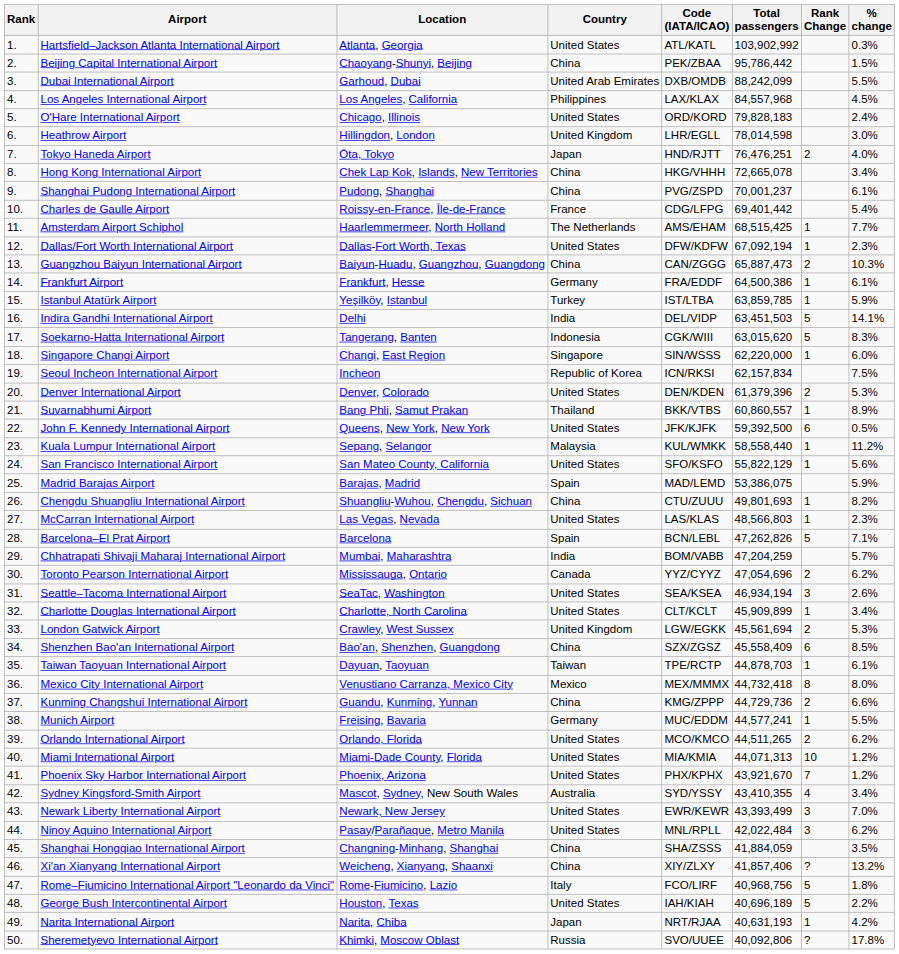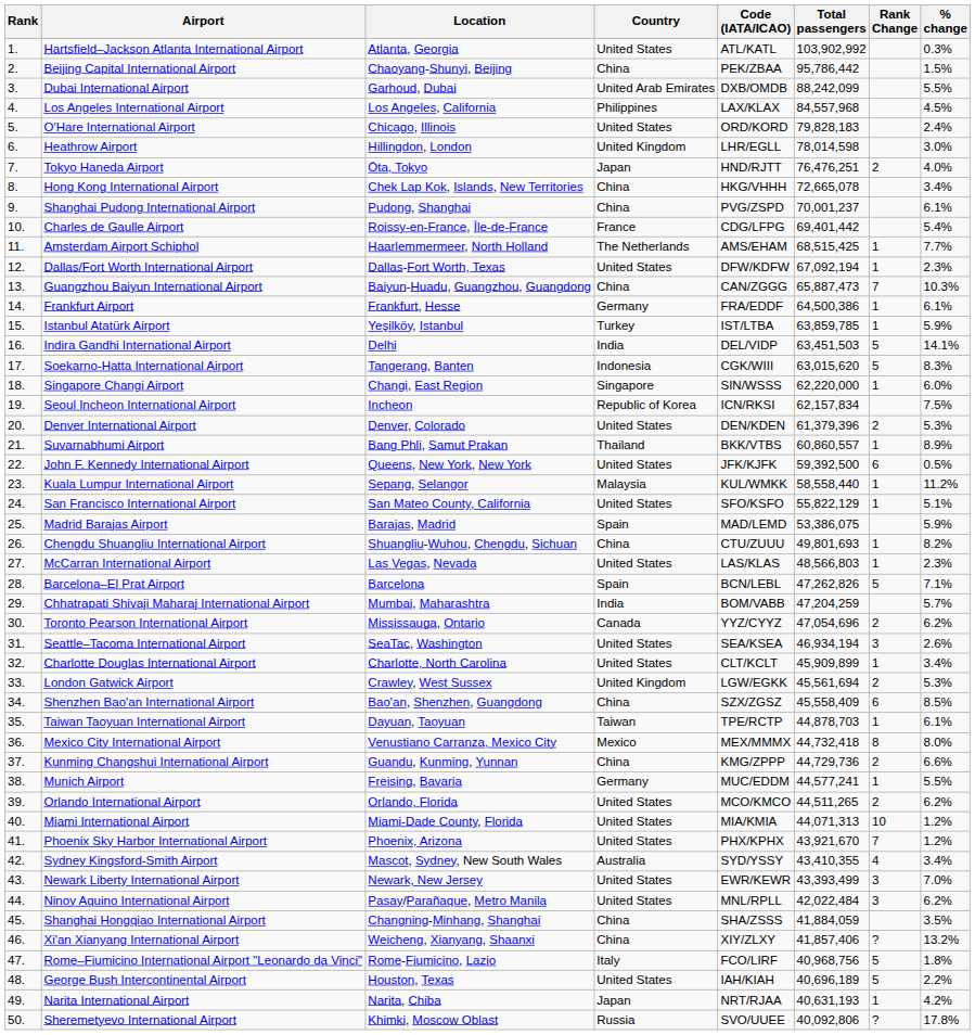Guangzhou Baiyun International Airport | Rank Change: 2 -> 7
San Francisco International Airport | % change: 5.6% -> 5.1%
